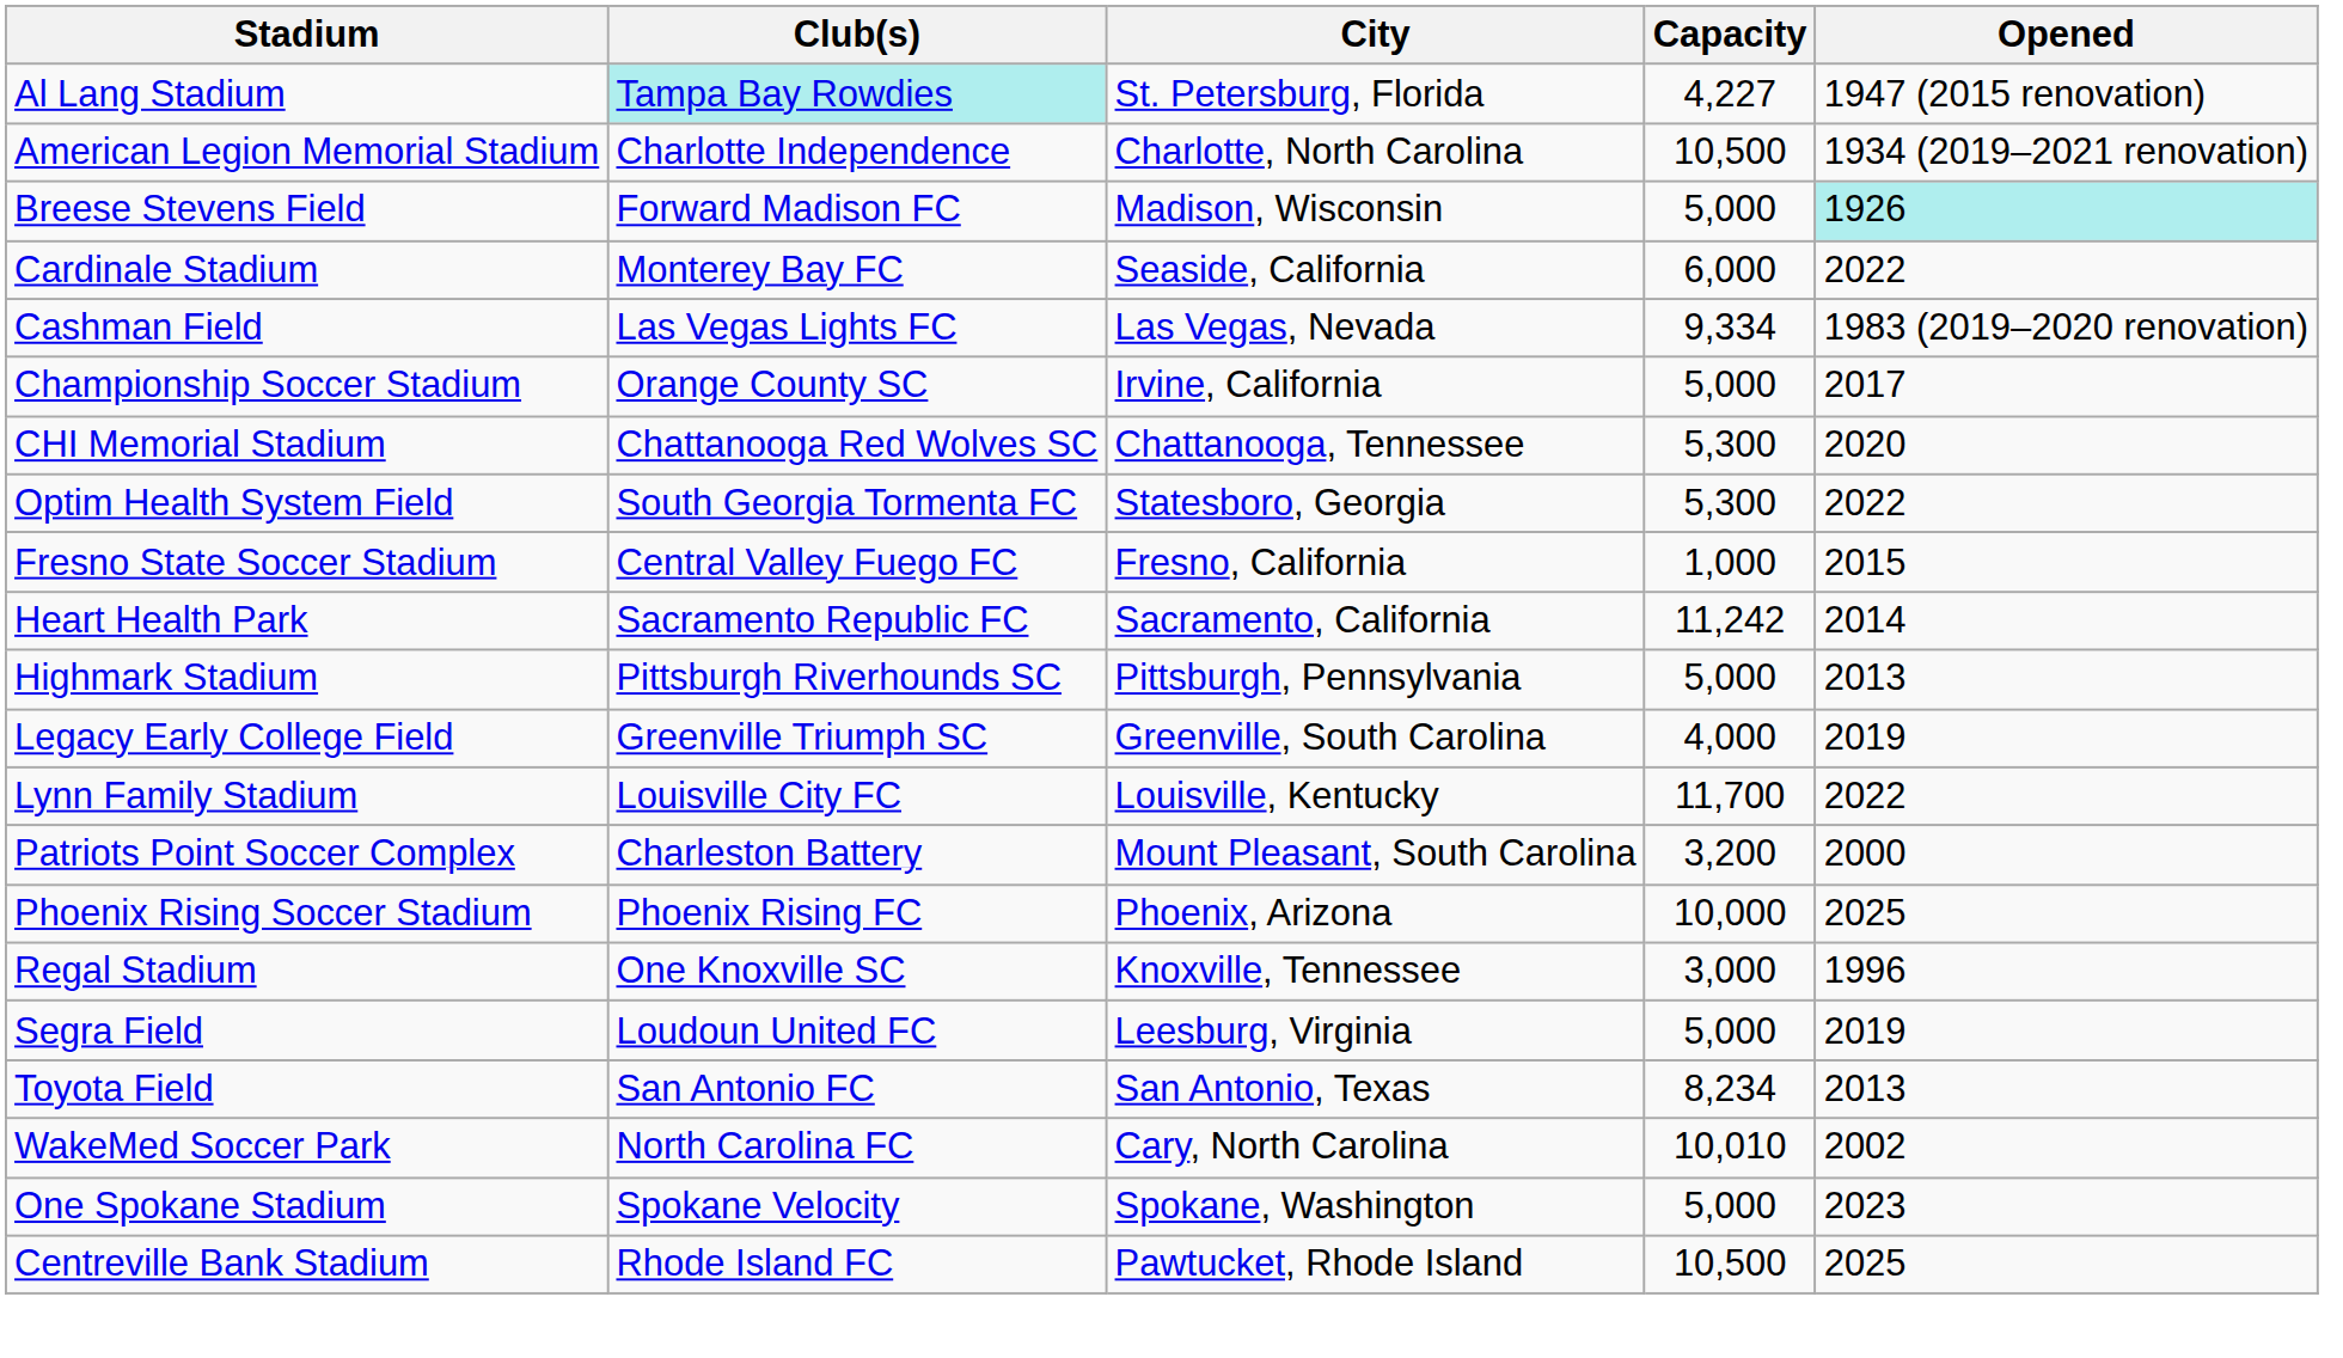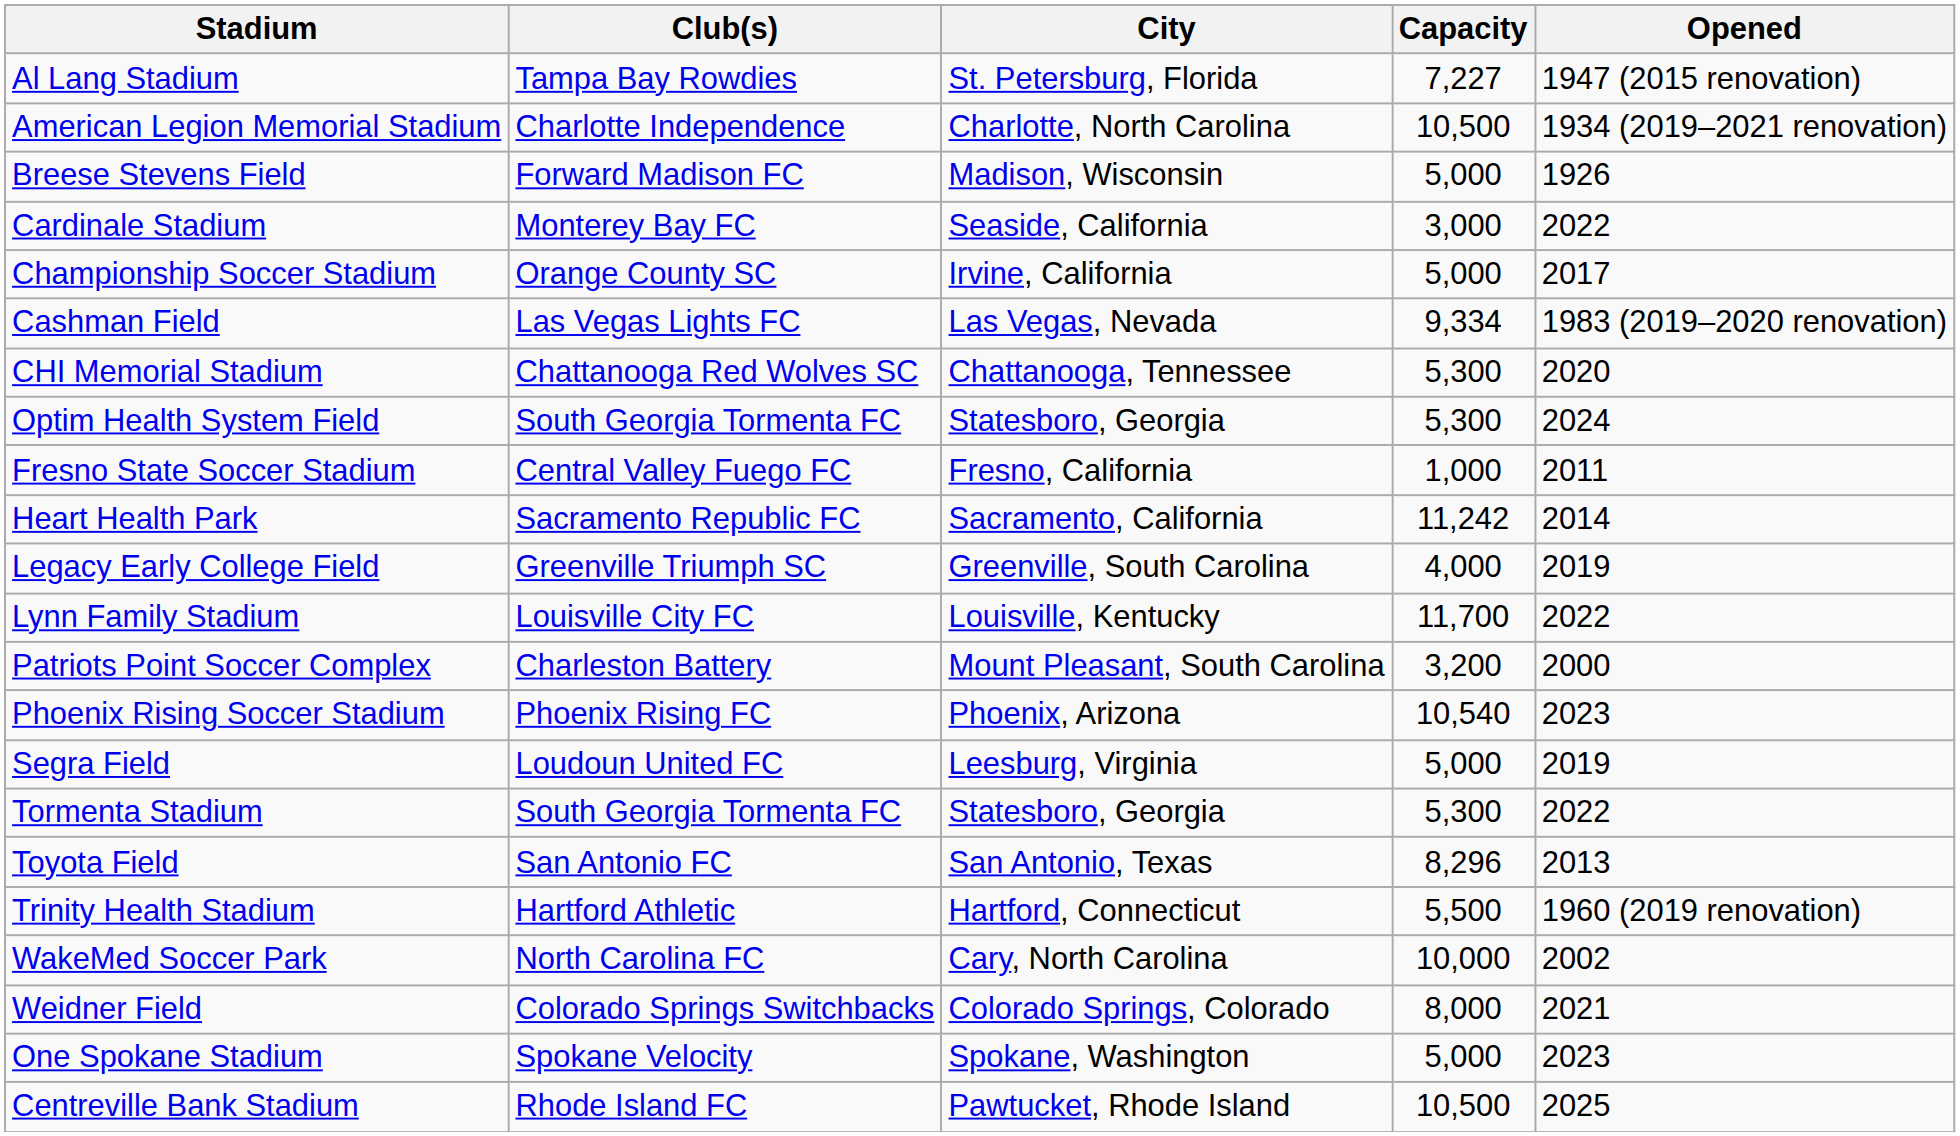Al Lang Stadium | Club(s): paleturquoise background -> no background
Al Lang Stadium | Capacity: 4,227 -> 7,227
Breese Stevens Field | Opened: paleturquoise background -> no background
Cardinale Stadium | Capacity: 6,000 -> 3,000
rows swapped: Cashman Field <-> Championship Soccer Stadium
Optim Health System Field | Opened: 2022 -> 2024
Fresno State Soccer Stadium | Opened: 2015 -> 2011
- row: Highmark Stadium | Pittsburgh Riverhounds SC | Pittsburgh, Pennsylvania | 5,000 | 2013
Phoenix Rising Soccer Stadium | Capacity: 10,000 -> 10,540
Phoenix Rising Soccer Stadium | Opened: 2025 -> 2023
- row: Regal Stadium | One Knoxville SC | Knoxville, Tennessee | 3,000 | 1996
+ row: Tormenta Stadium | South Georgia Tormenta FC | Statesboro, Georgia | 5,300 | 2022
Toyota Field | Capacity: 8,234 -> 8,296
+ row: Trinity Health Stadium | Hartford Athletic | Hartford, Connecticut | 5,500 | 1960 (2019 renovation)
WakeMed Soccer Park | Capacity: 10,010 -> 10,000
+ row: Weidner Field | Colorado Springs Switchbacks | Colorado Springs, Colorado | 8,000 | 2021
